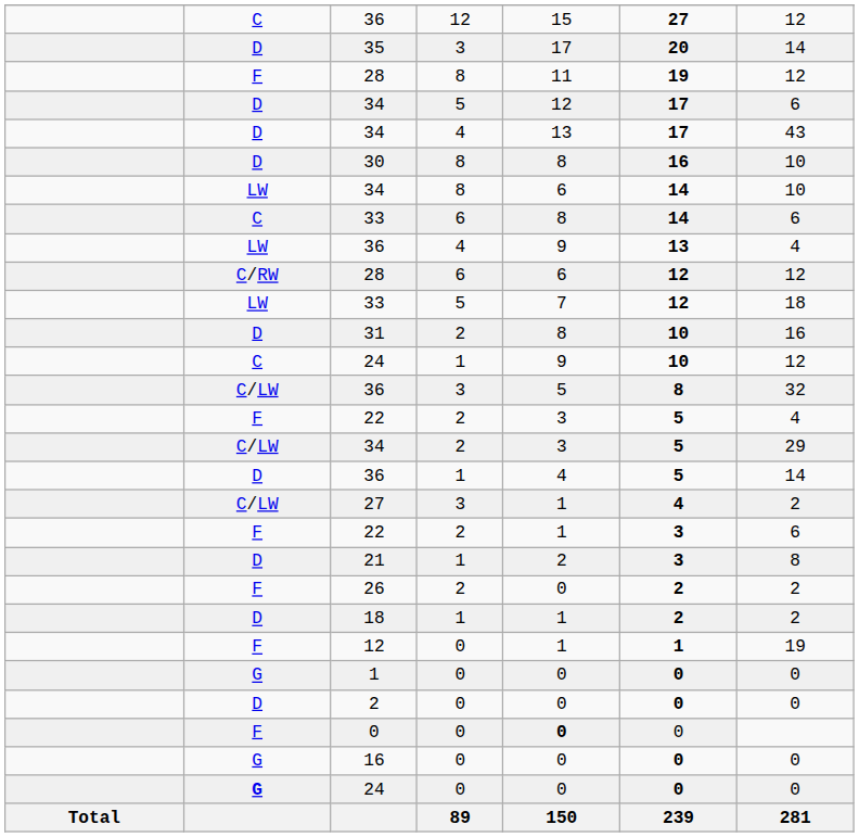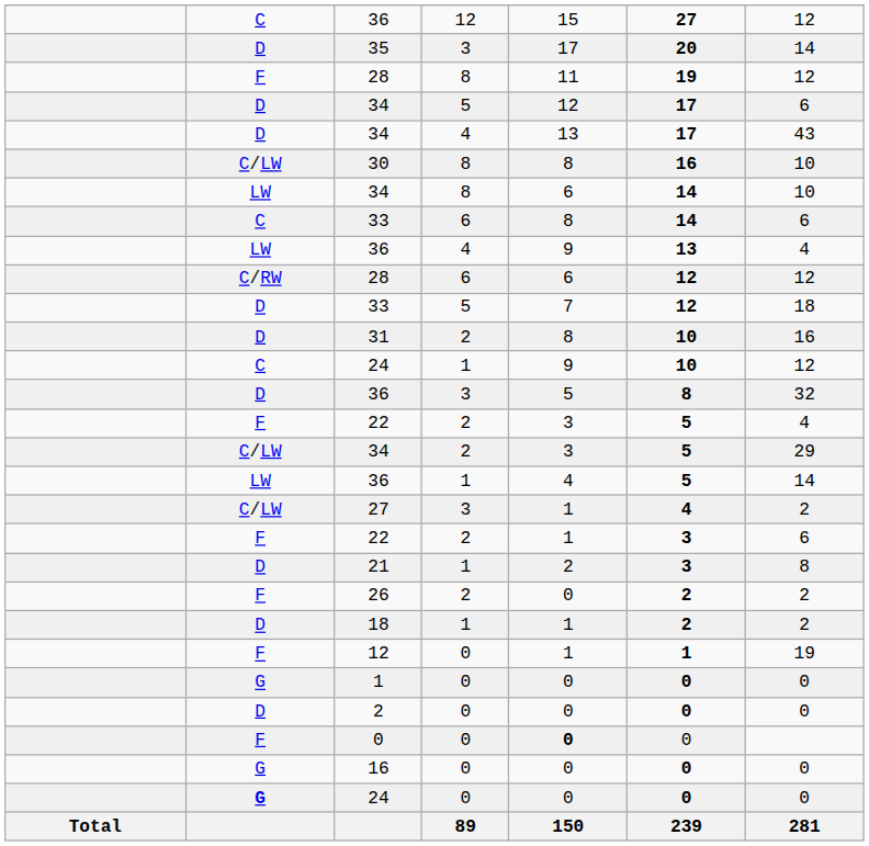30 | column 2: D -> C/LW
33 / 5 | column 2: LW -> D
36 / 3 | column 2: C/LW -> D
36 / 1 | column 2: D -> LW
